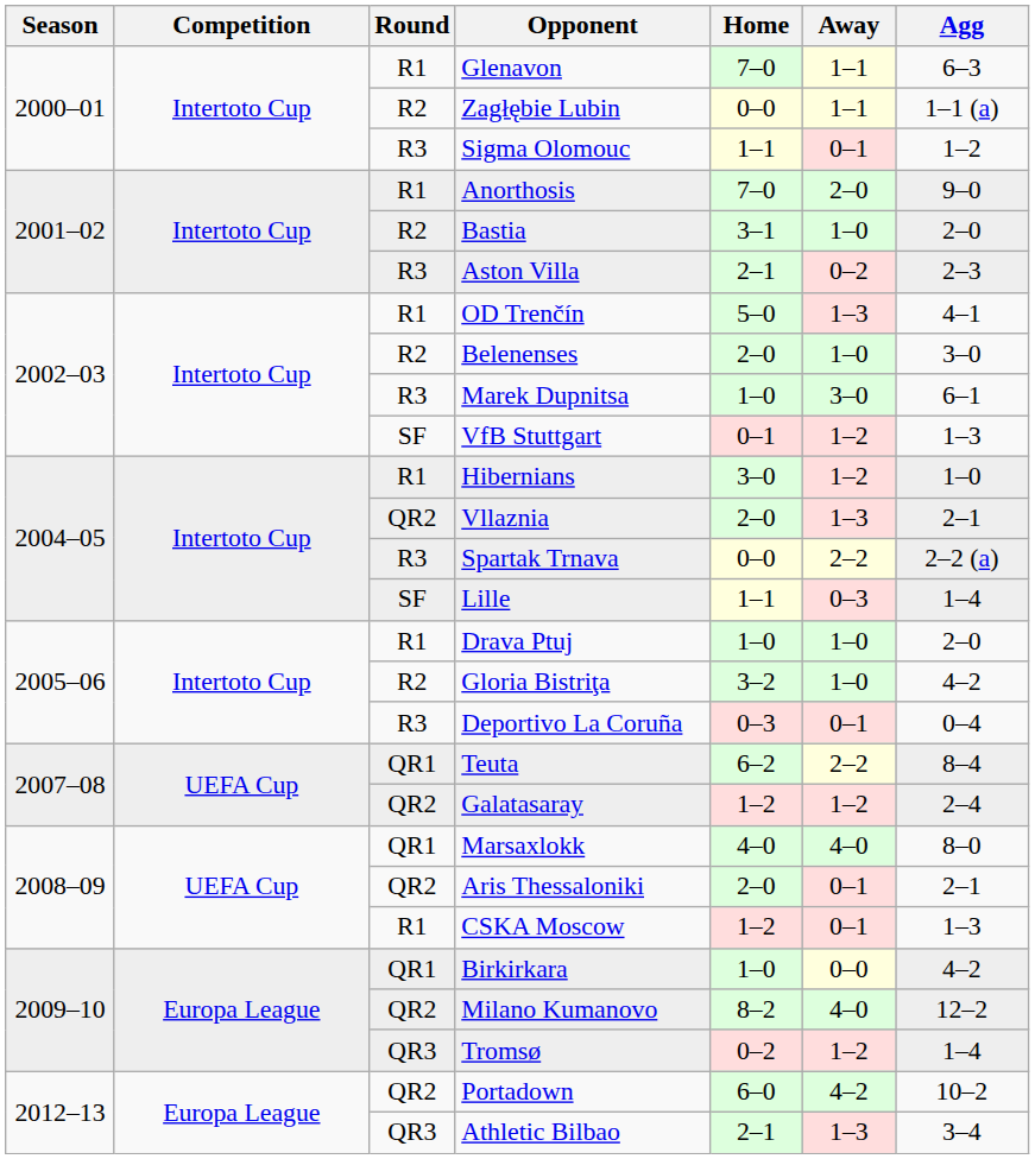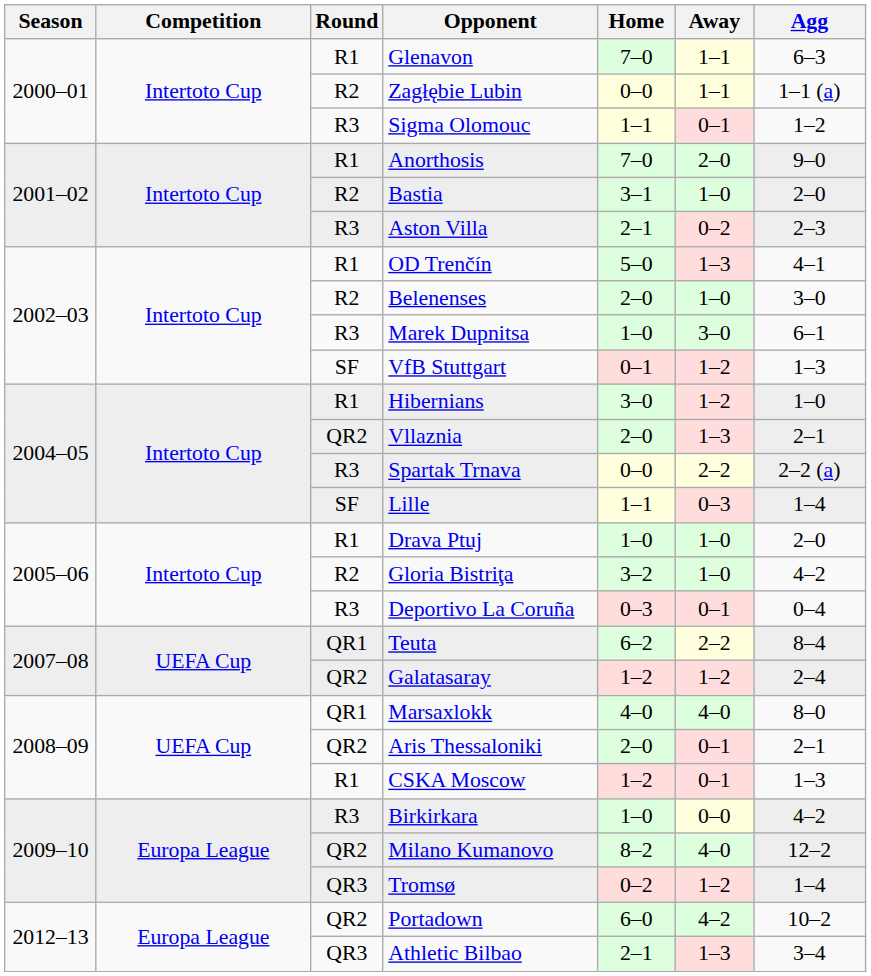Birkirkara | Round: QR1 -> R3
